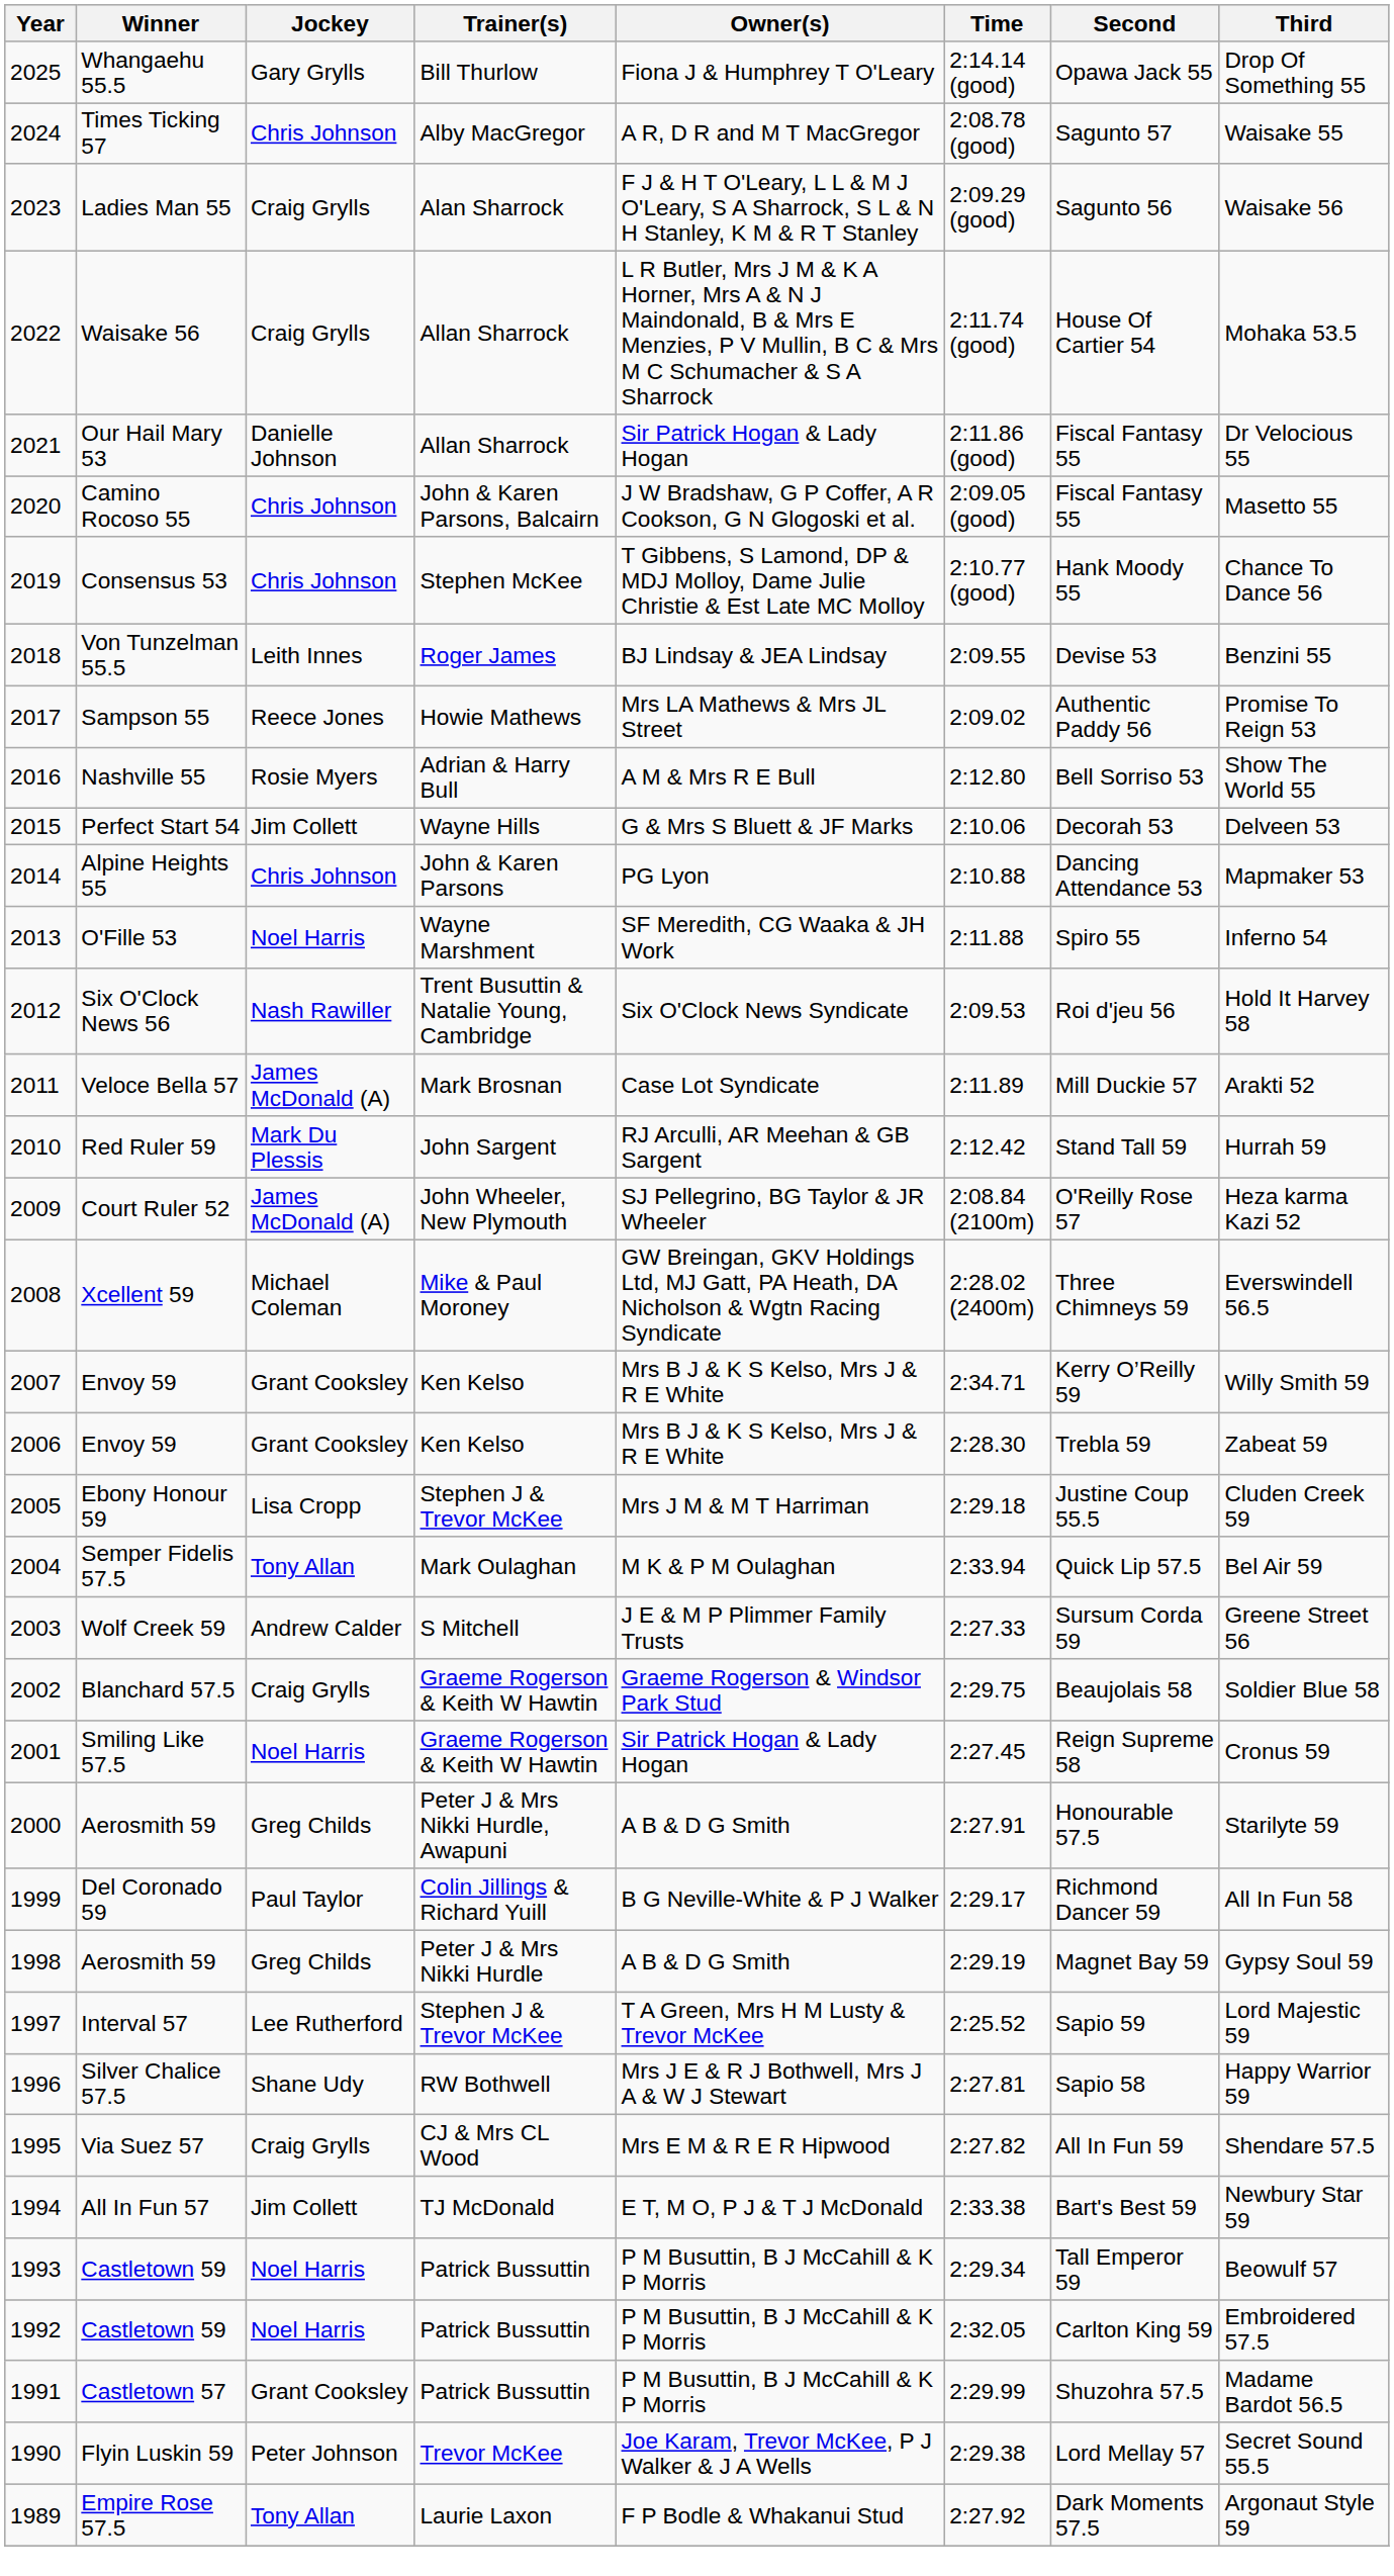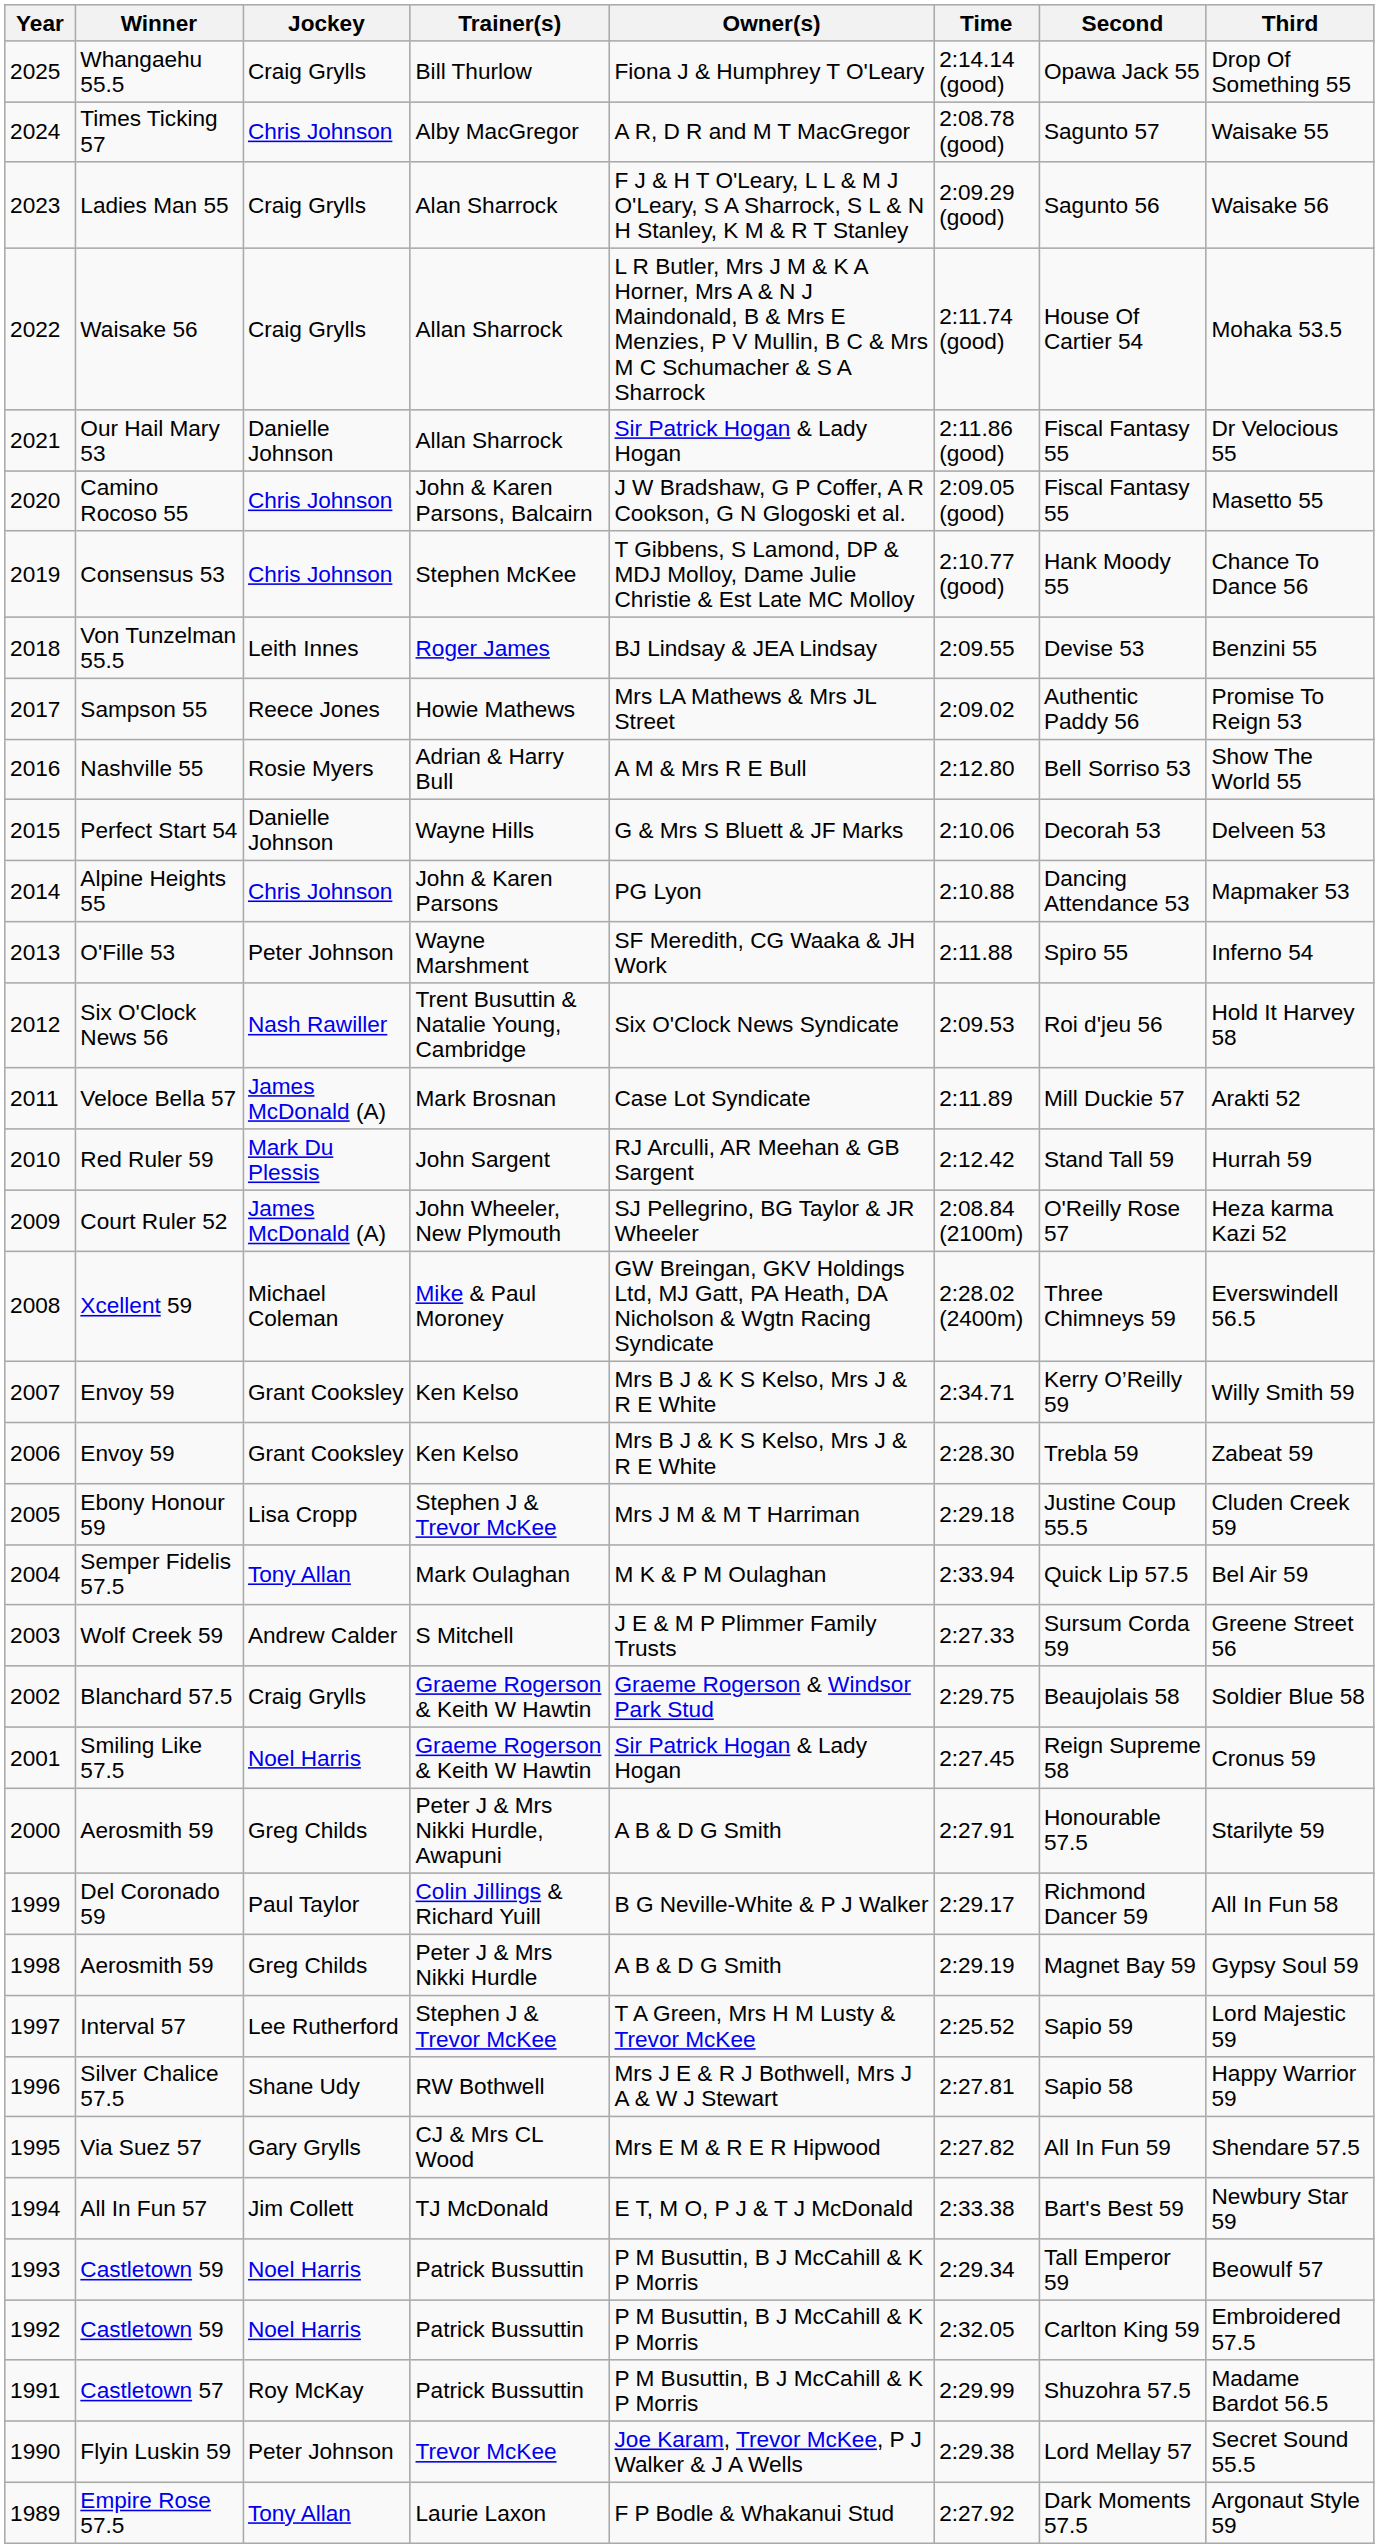Whangaehu 55.5 | Jockey: Gary Grylls -> Craig Grylls
Perfect Start 54 | Jockey: Jim Collett -> Danielle Johnson
O'Fille 53 | Jockey: Noel Harris -> Peter Johnson
Via Suez 57 | Jockey: Craig Grylls -> Gary Grylls
Castletown 57 | Jockey: Grant Cooksley -> Roy McKay
